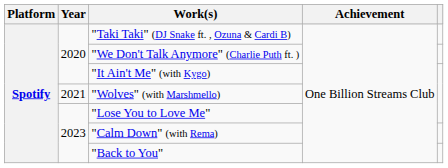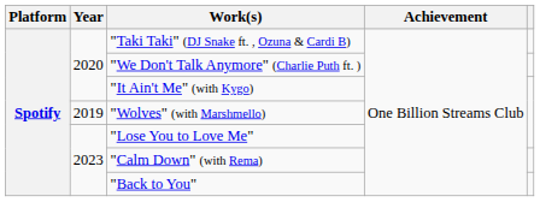"Wolves" (with Marshmello) | Year: 2021 -> 2019
